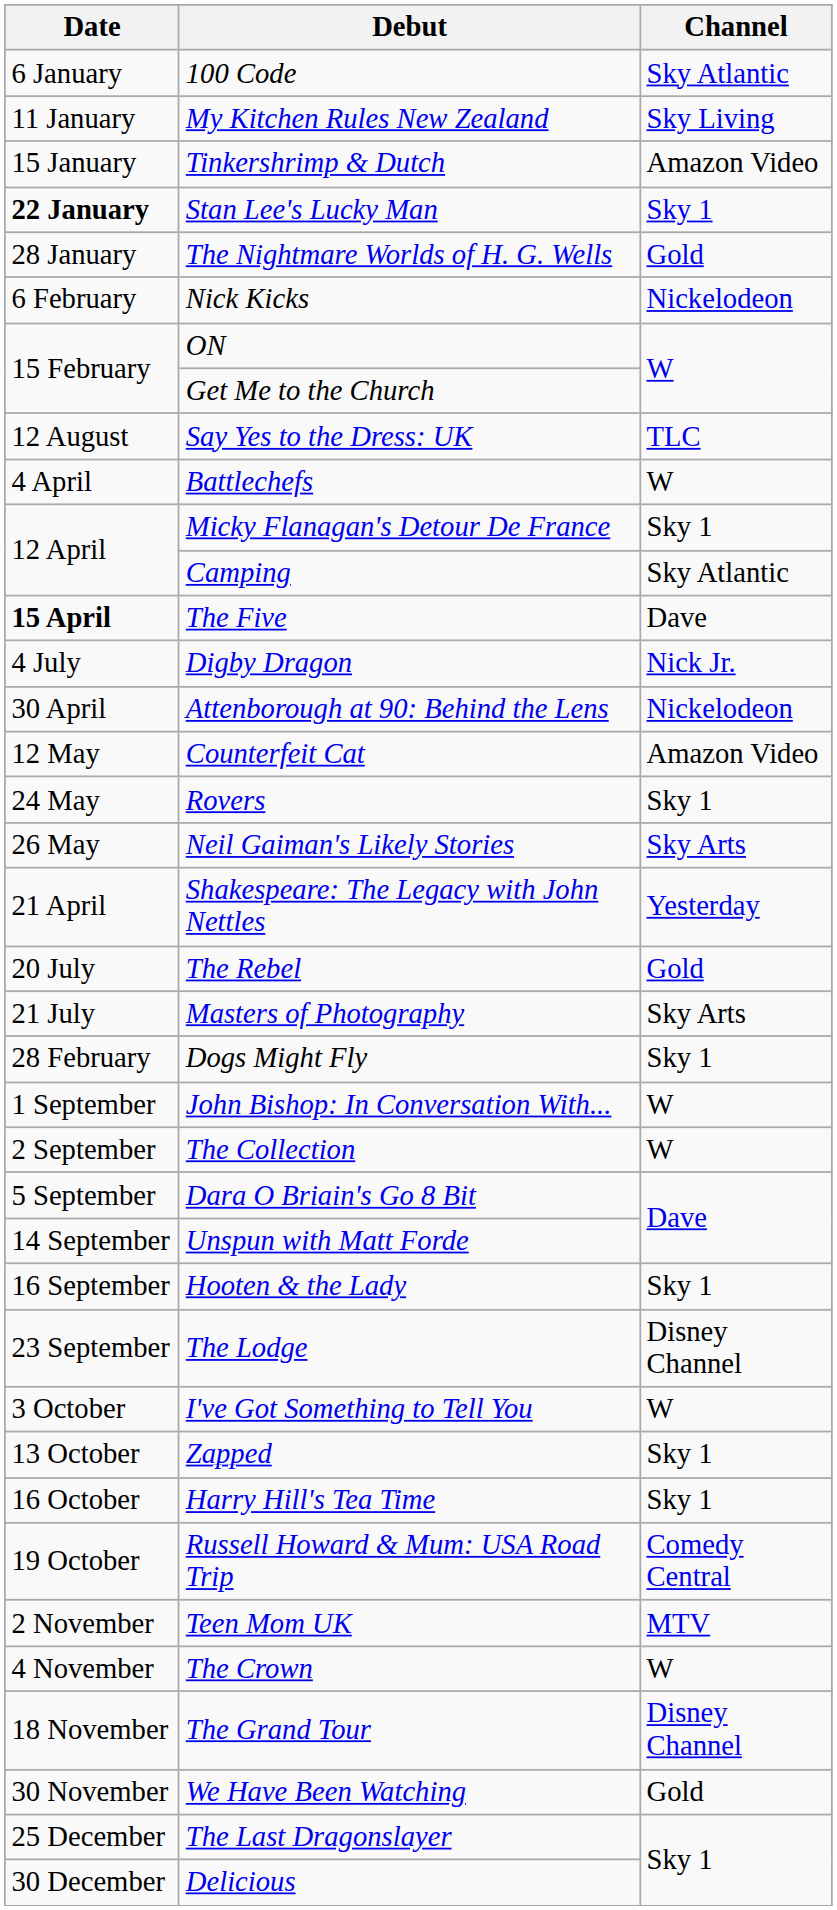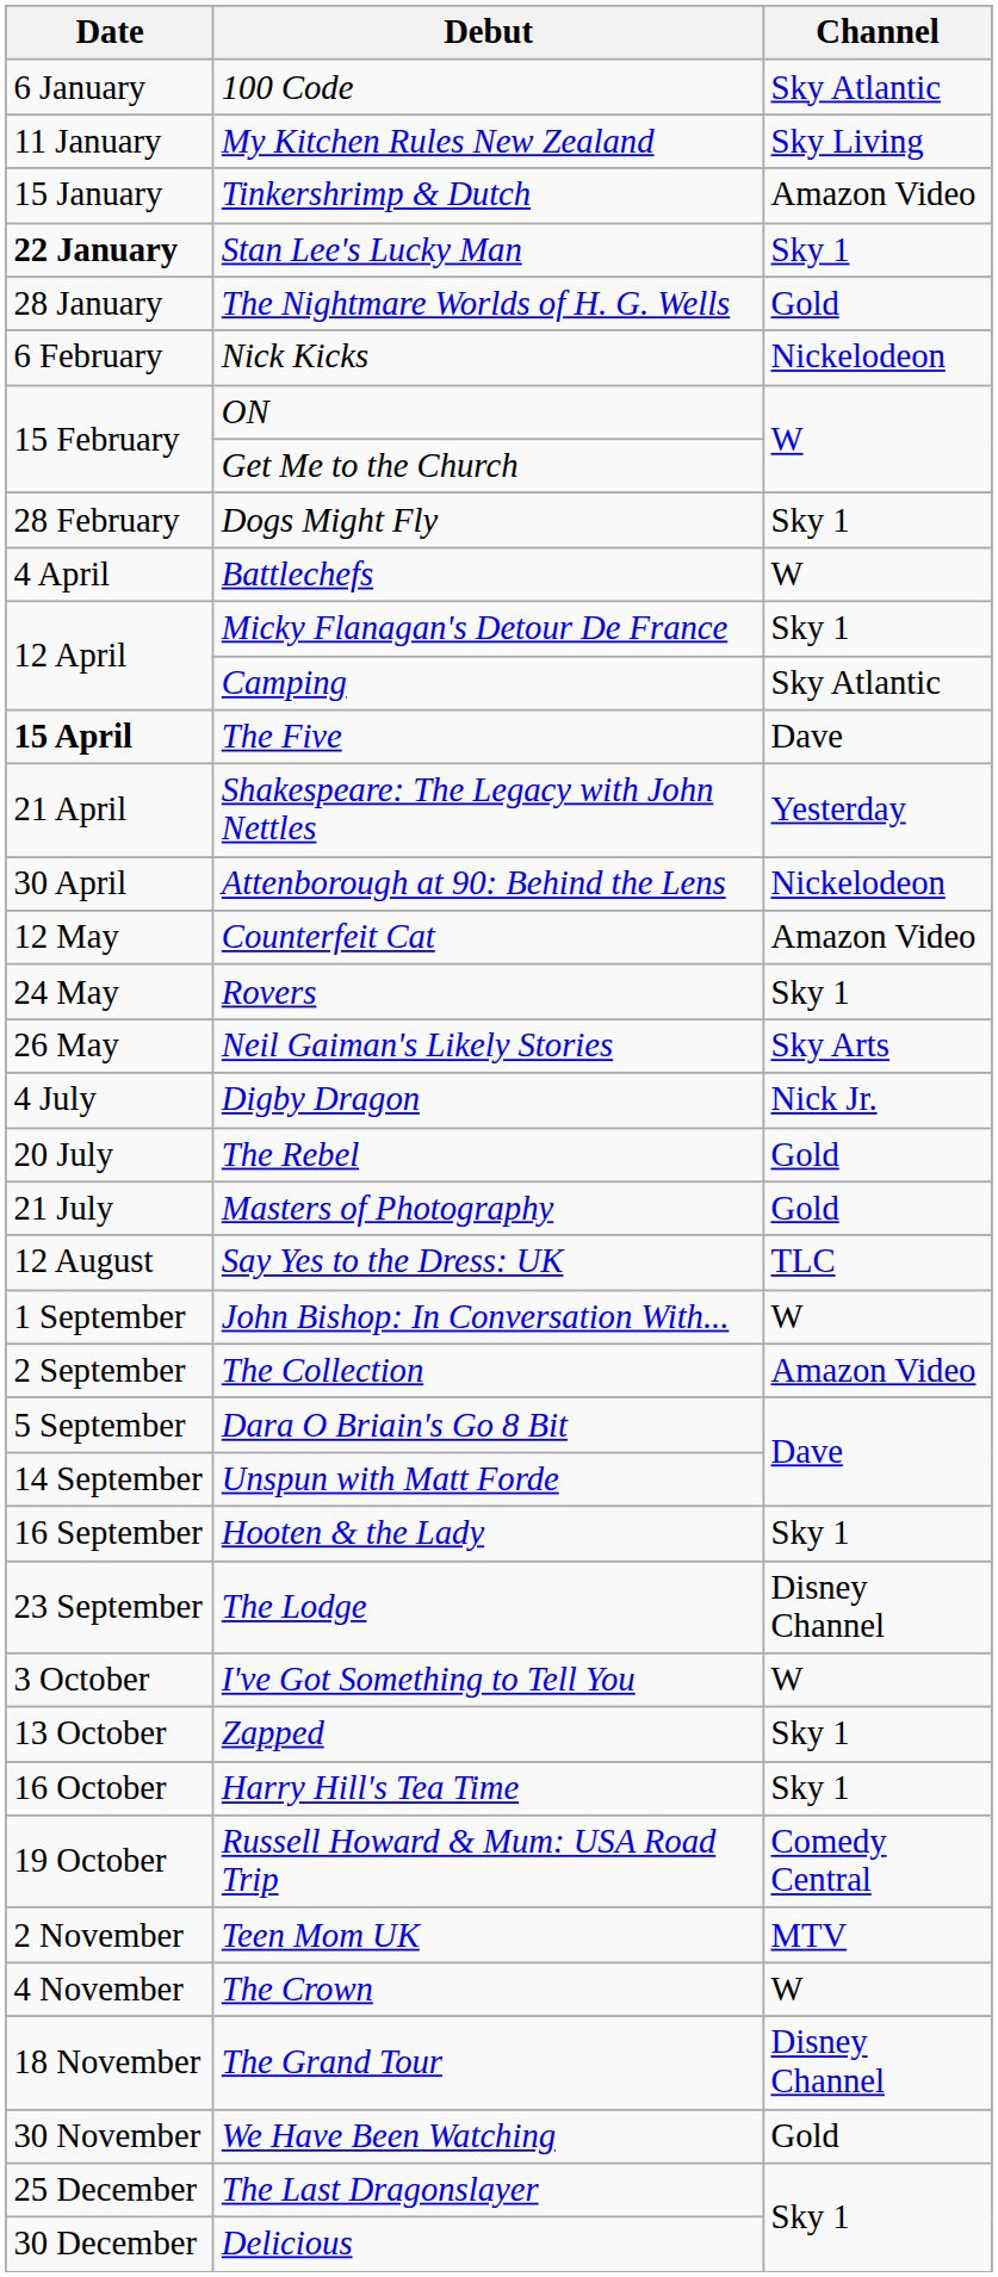rows swapped: Dogs Might Fly <-> Say Yes to the Dress: UK
rows swapped: Shakespeare: The Legacy with John Nettles <-> Digby Dragon
Masters of Photography | Channel: Sky Arts -> Gold
The Collection | Channel: W -> Amazon Video
